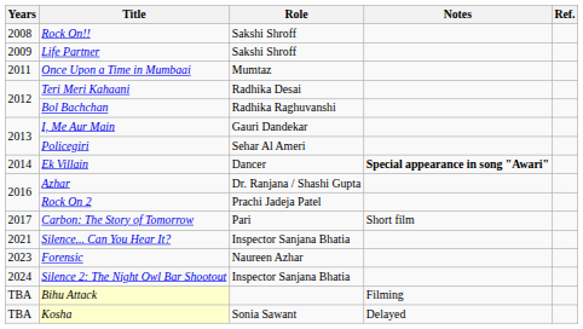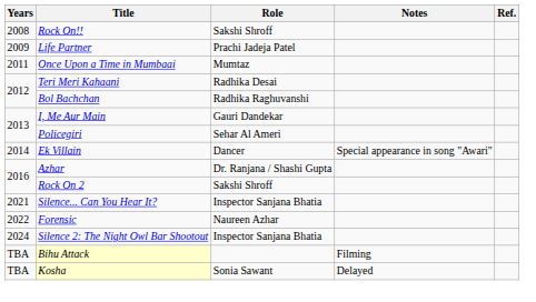Life Partner | Role: Sakshi Shroff -> Prachi Jadeja Patel
Ek Villain | Notes: bold -> normal
Rock On 2 | Role: Prachi Jadeja Patel -> Sakshi Shroff
- row: 2017 | Carbon: The Story of Tomorrow | Pari | Short film
Forensic | Years: 2023 -> 2022
